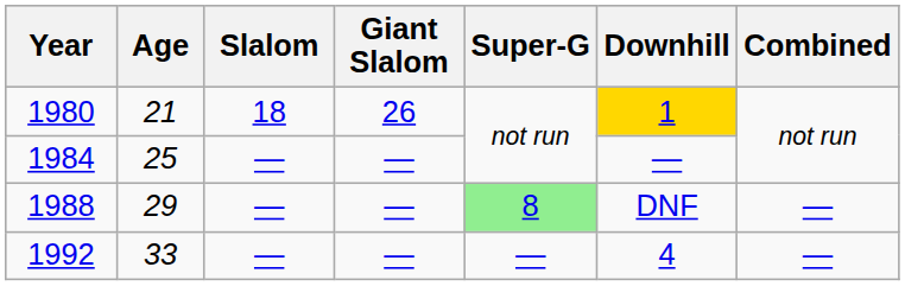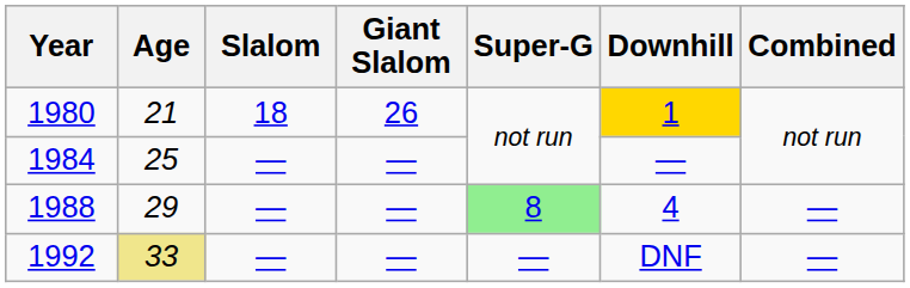1988 | Downhill: DNF -> 4
1992 | Age: no background -> khaki background
1992 | Downhill: 4 -> DNF
